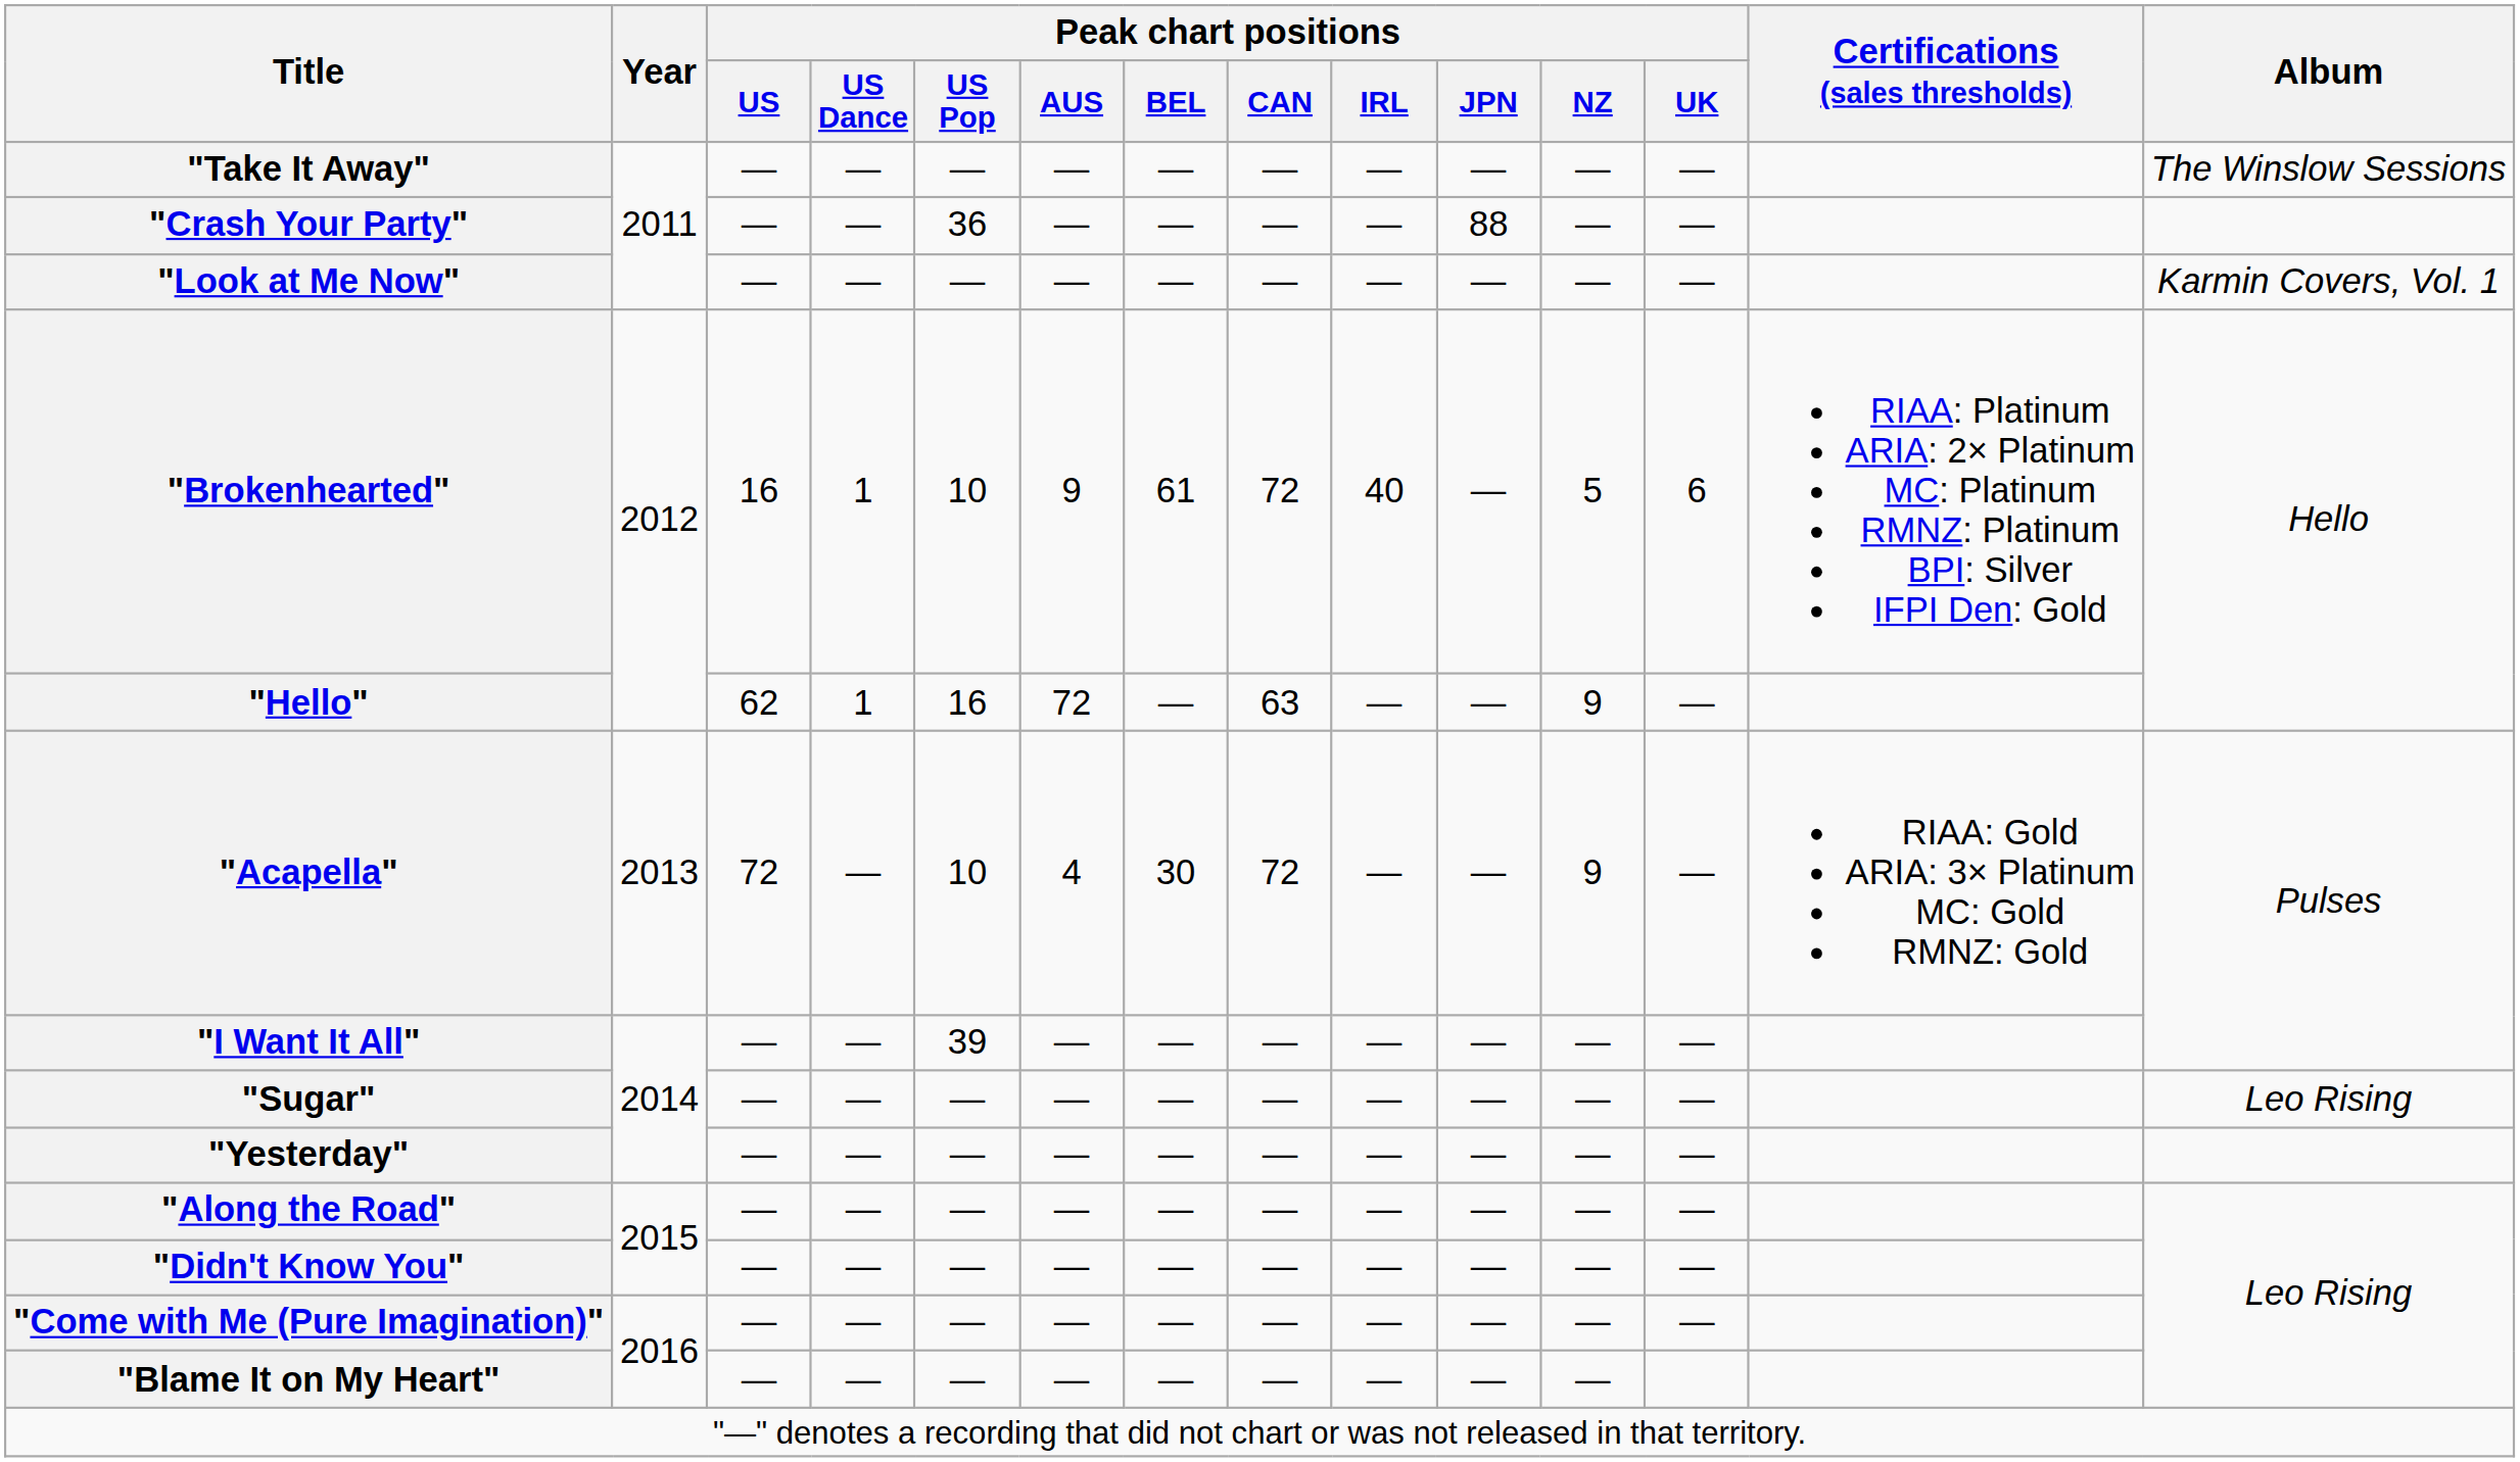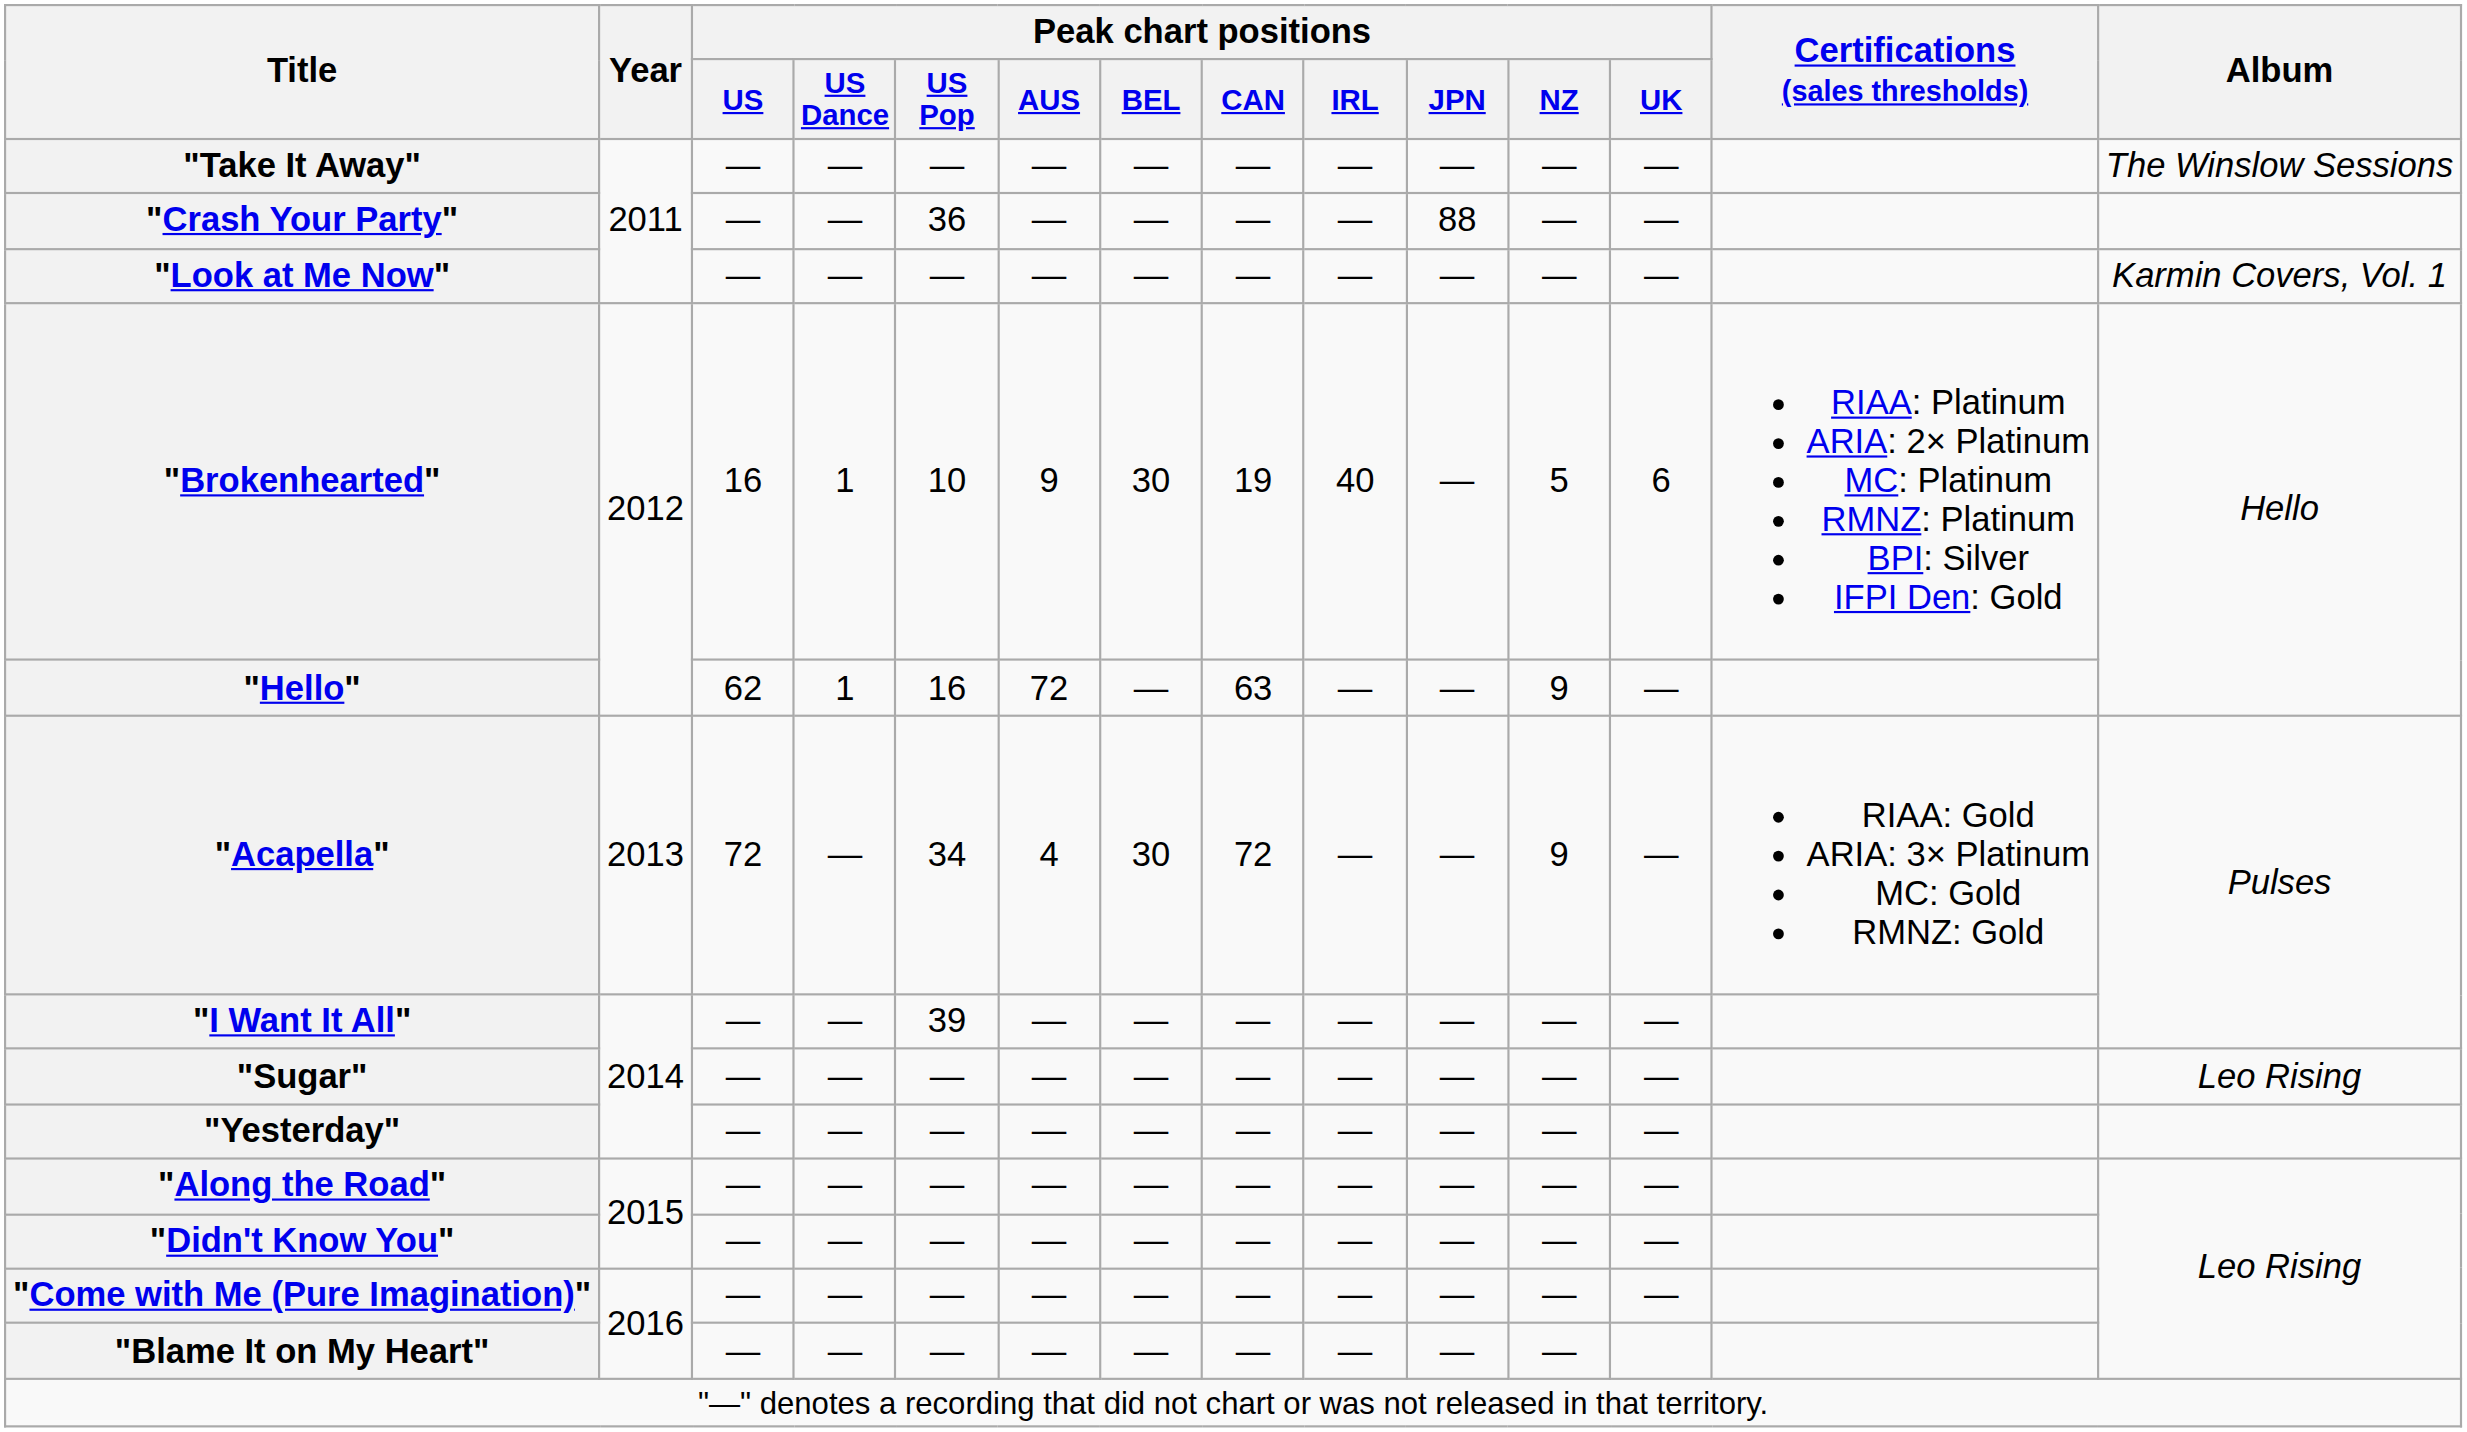"Brokenhearted" | Peak chart positions / BEL: 61 -> 30
"Brokenhearted" | Peak chart positions / CAN: 72 -> 19
"Acapella" | Peak chart positions / US Pop: 10 -> 34
